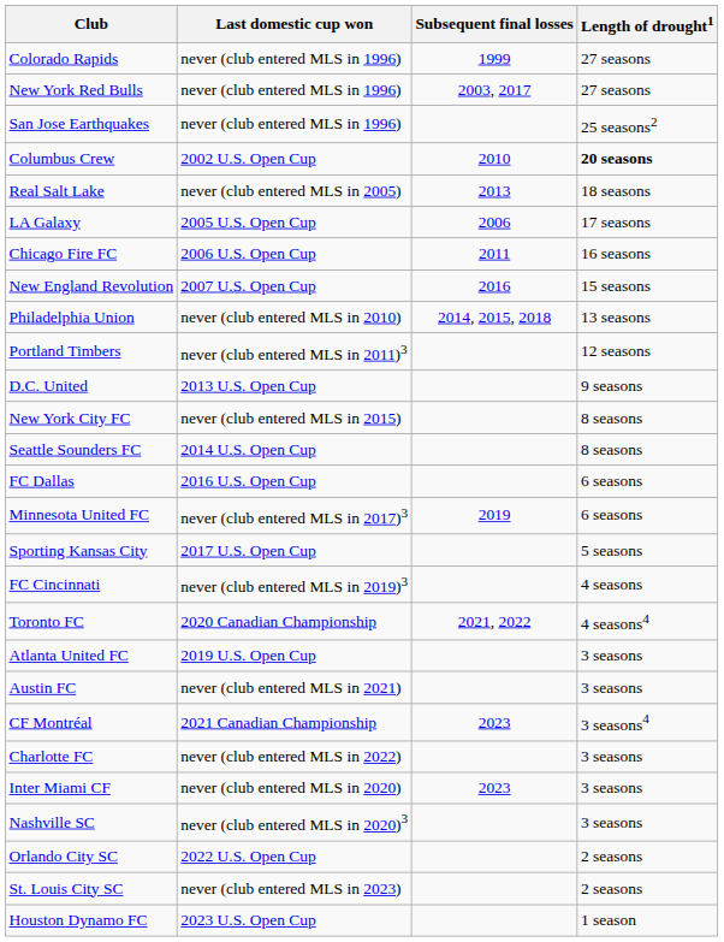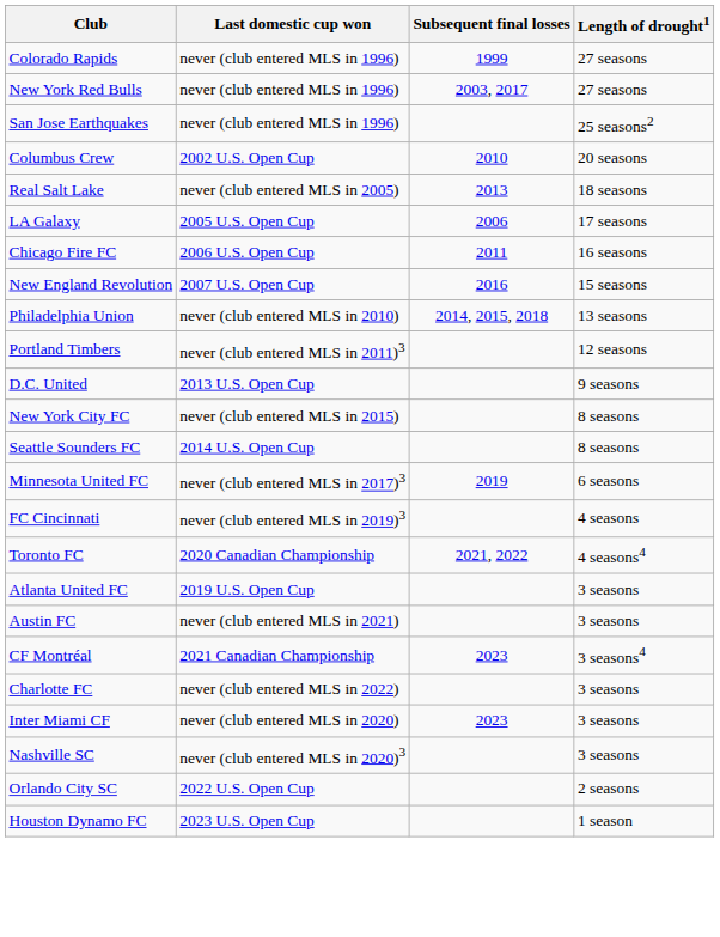Columbus Crew | Length of drought1: bold -> normal
- row: FC Dallas | 2016 U.S. Open Cup | 6 seasons
- row: Sporting Kansas City | 2017 U.S. Open Cup | 5 seasons
- row: St. Louis City SC | never (club entered MLS in 2023) | 2 seasons
